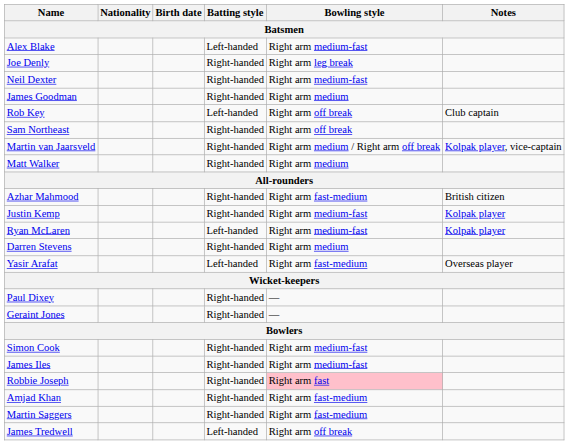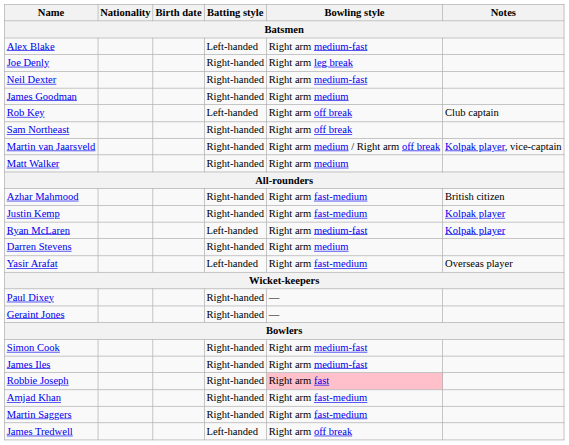Justin Kemp | Bowling style: Right arm medium-fast -> Right arm fast-medium
